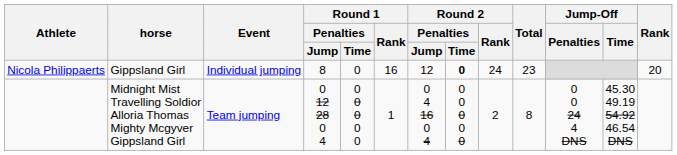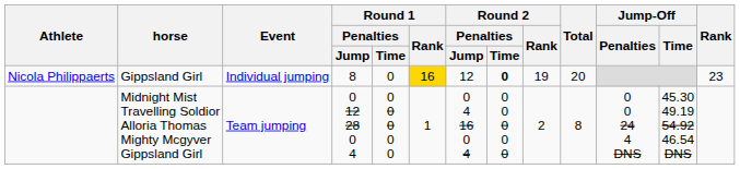Nicola Philippaerts | Round 1 / Rank: no background -> gold background
Nicola Philippaerts | Round 2 / Rank: 24 -> 19
Nicola Philippaerts | Total: 23 -> 20
Nicola Philippaerts | Rank: 20 -> 23
